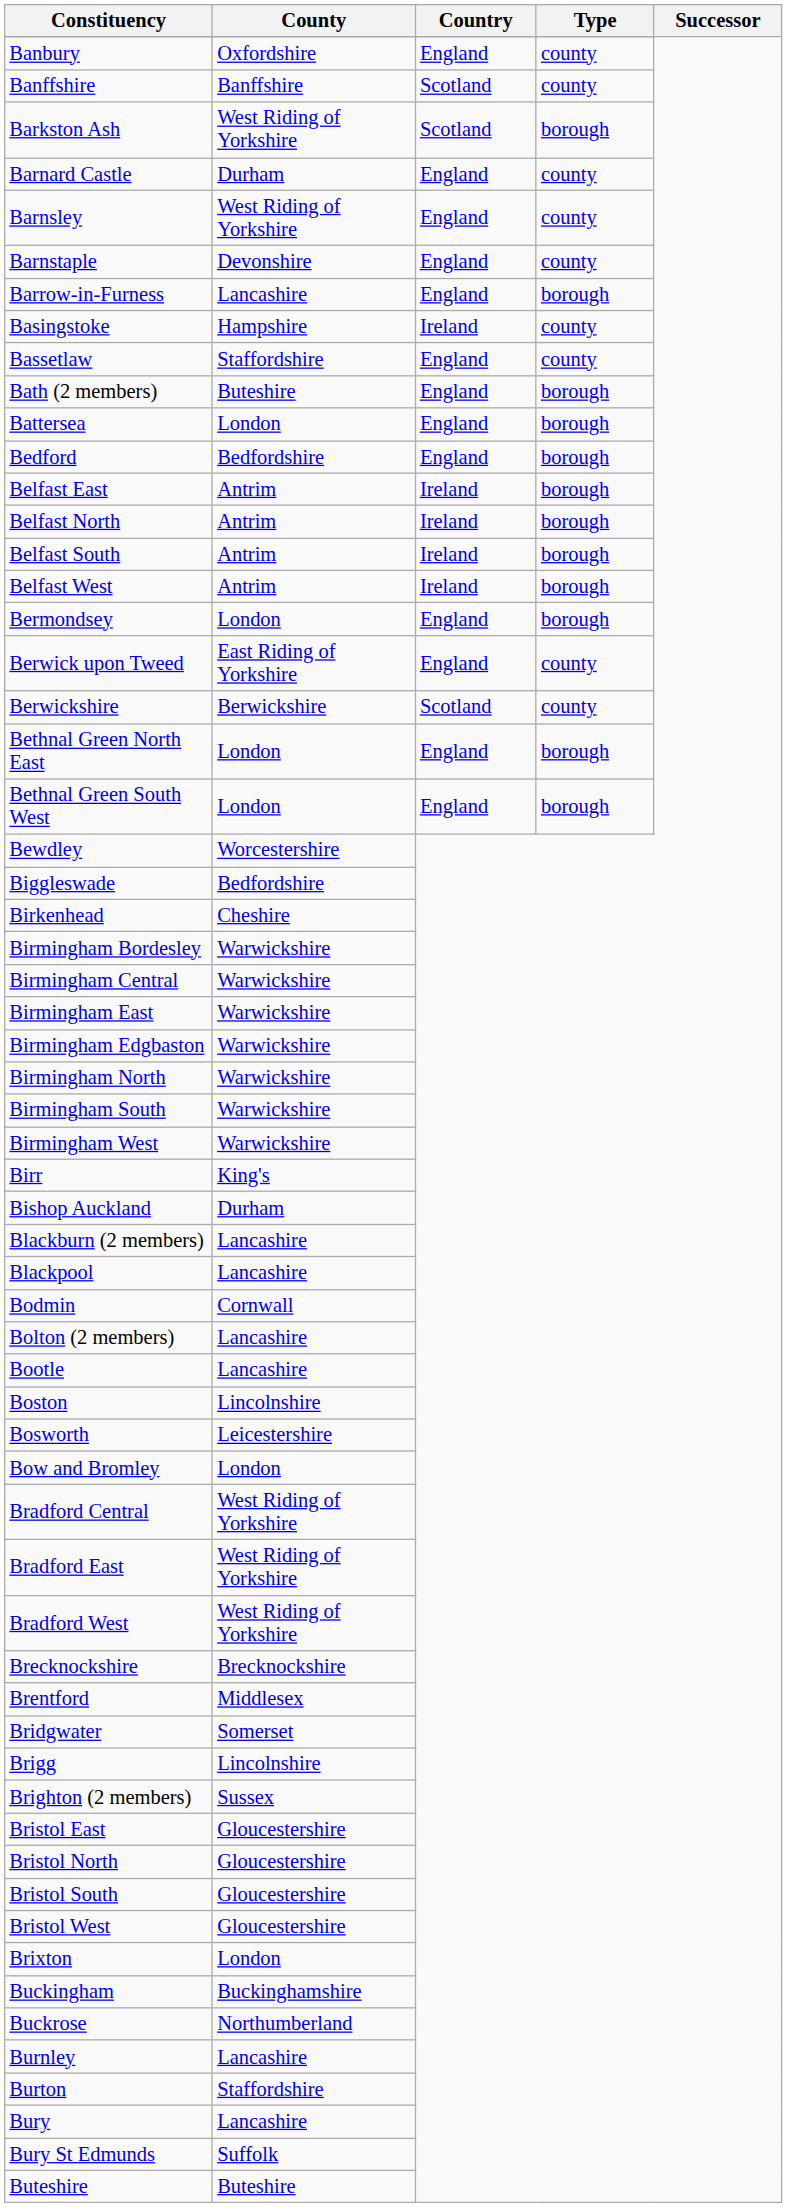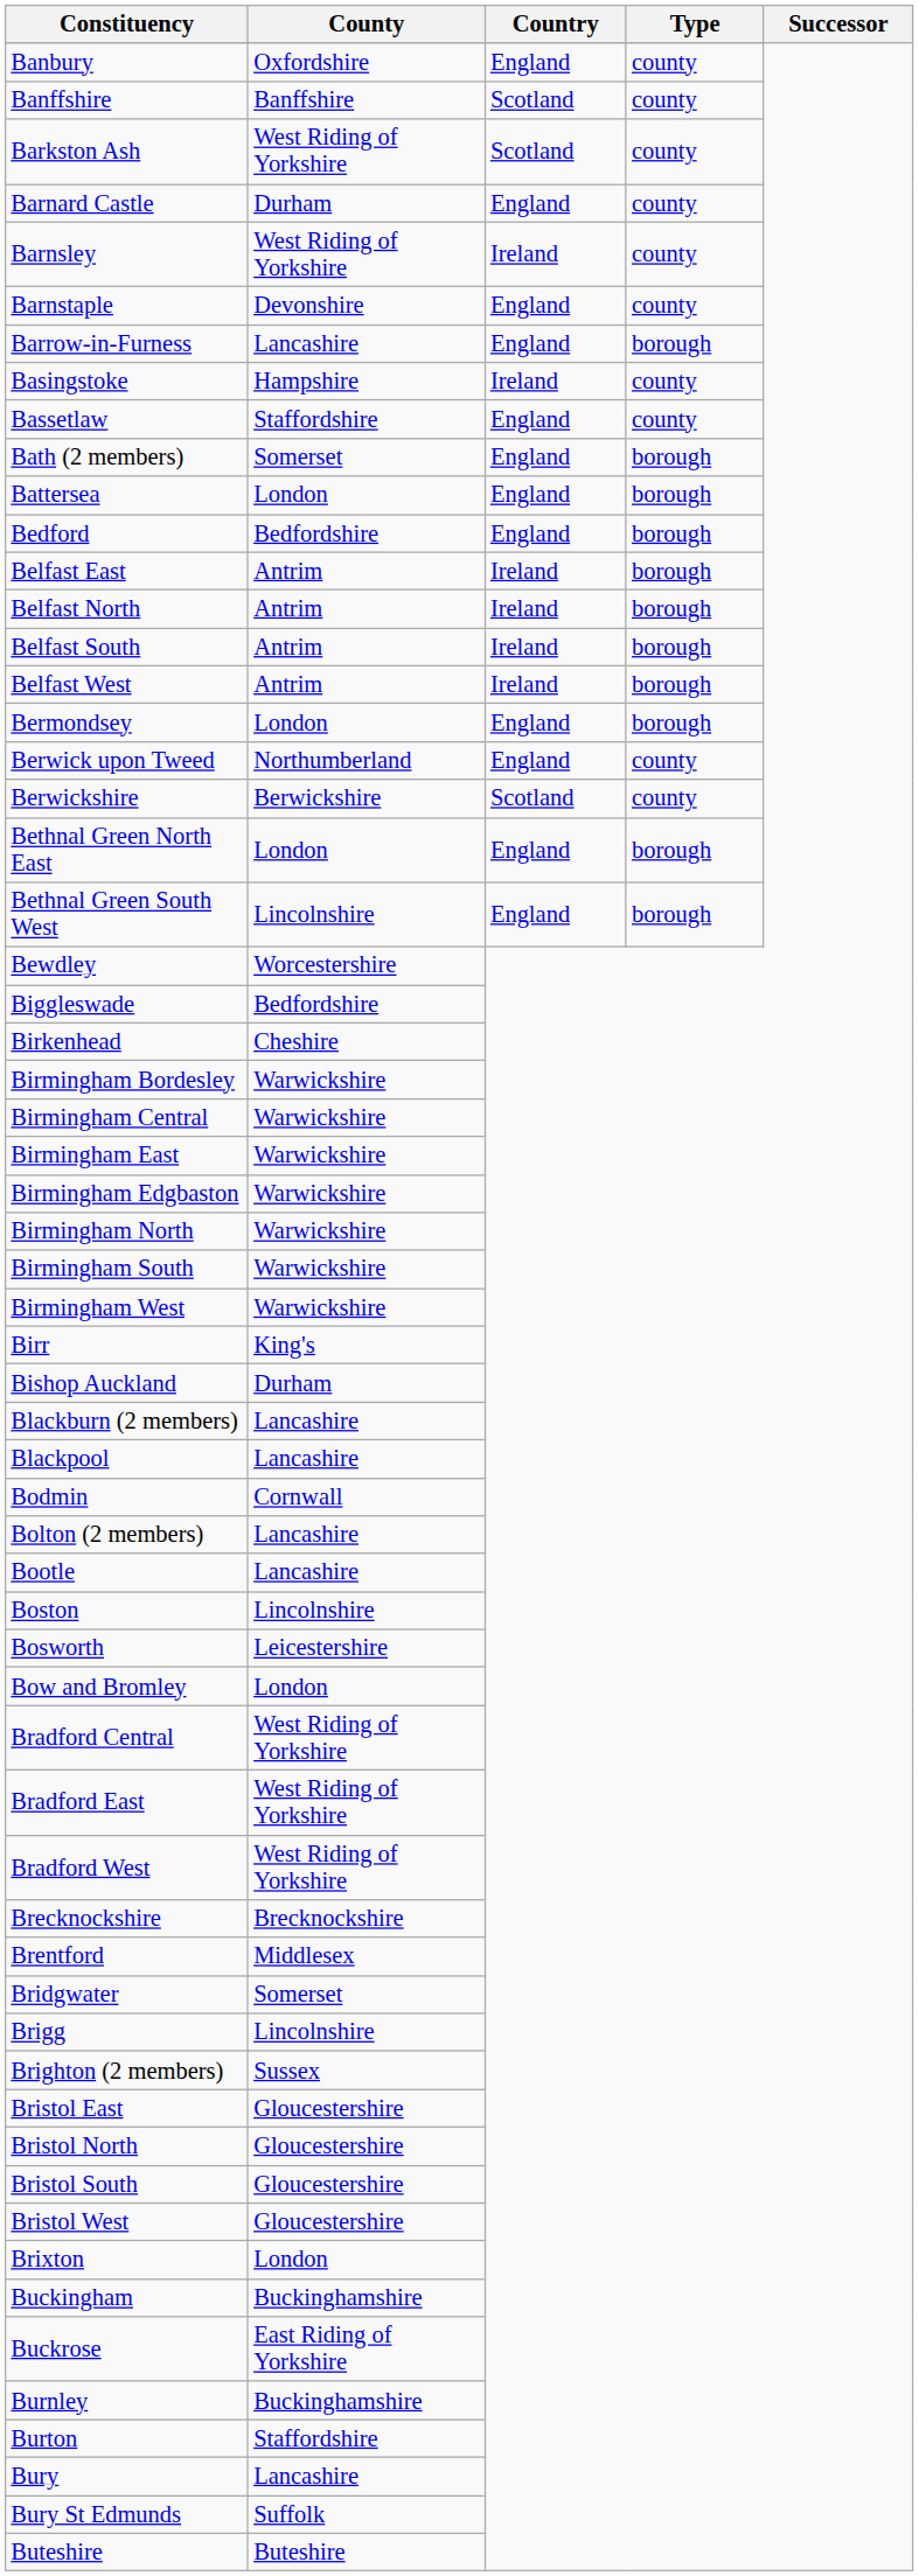Barkston Ash | Type: borough -> county
Barnsley | Country: England -> Ireland
Bath (2 members) | County: Buteshire -> Somerset
Berwick upon Tweed | County: East Riding of Yorkshire -> Northumberland
Bethnal Green South West | County: London -> Lincolnshire
Buckrose | County: Northumberland -> East Riding of Yorkshire
Burnley | County: Lancashire -> Buckinghamshire
